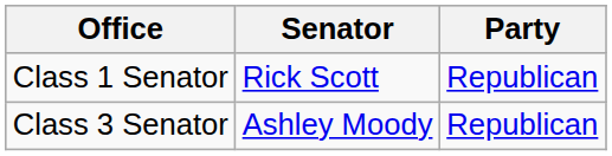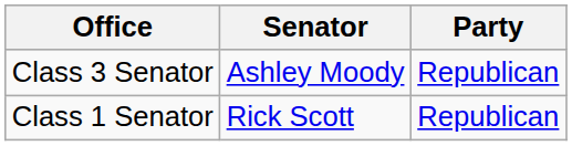rows swapped: Class 1 Senator <-> Class 3 Senator
